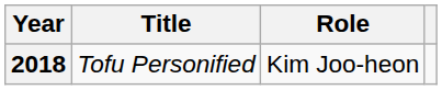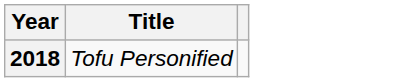- column: Role | Kim Joo-heon
